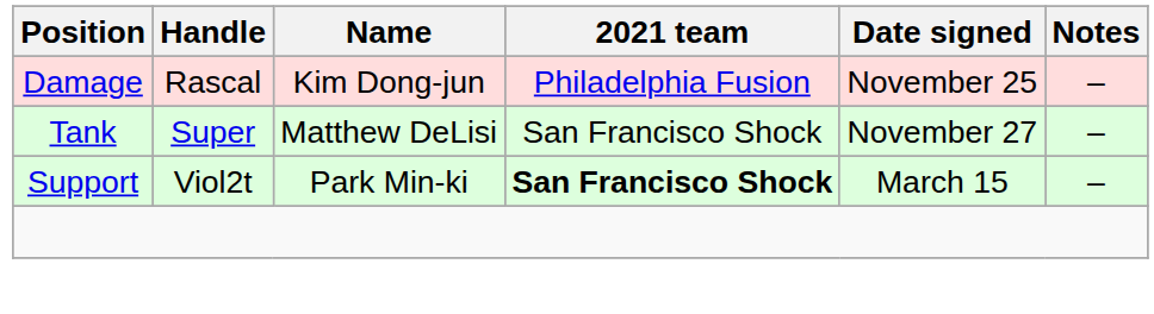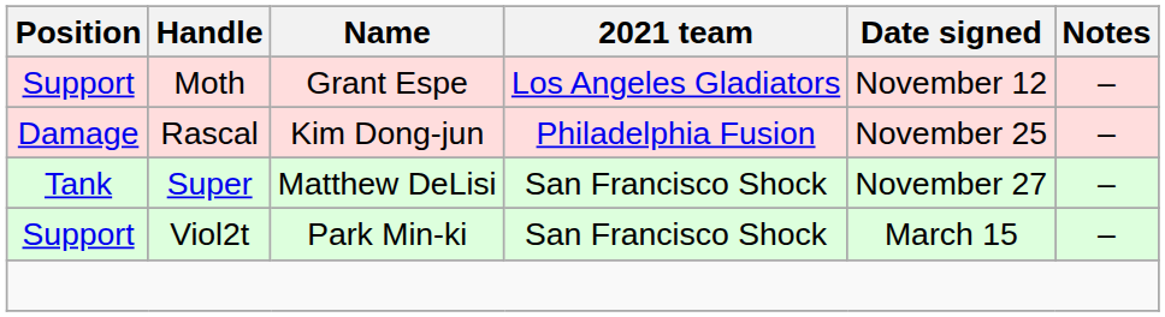+ row: Support | Moth | Grant Espe | Los Angeles Gladiators | November 12 | –
Viol2t | 2021 team: bold -> normal
